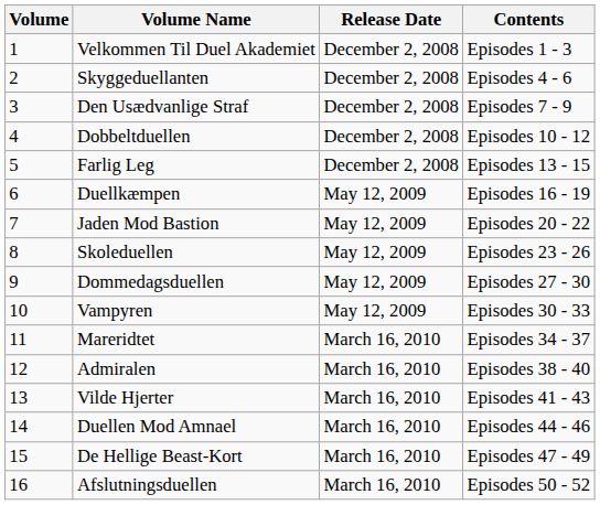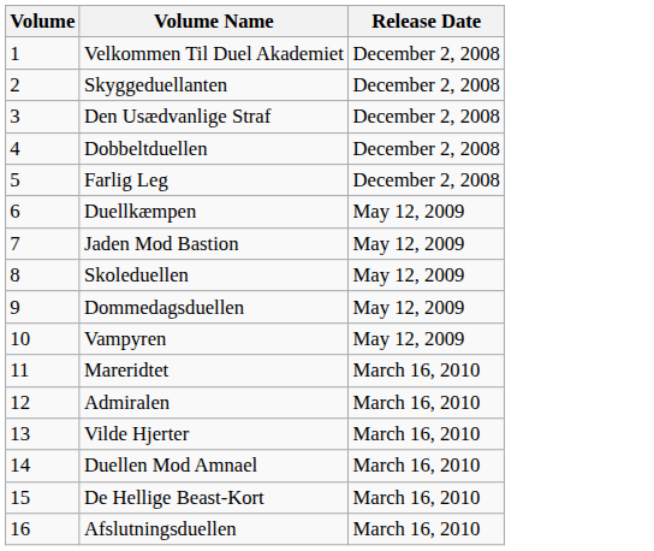- column: Contents | Episodes 1 - 3 | Episodes 4 - 6 | Episodes 7 - 9 | Episodes 10 - 12 | Episodes 13 - 15 | Episodes 16 - 19 | Episodes 20 - 22 | Episodes 23 - 26 | Episodes 27 - 30 | Episodes 30 - 33 | Episodes 34 - 37 | Episodes 38 - 40 | Episodes 41 - 43 | Episodes 44 - 46 | Episodes 47 - 49 | Episodes 50 - 52
